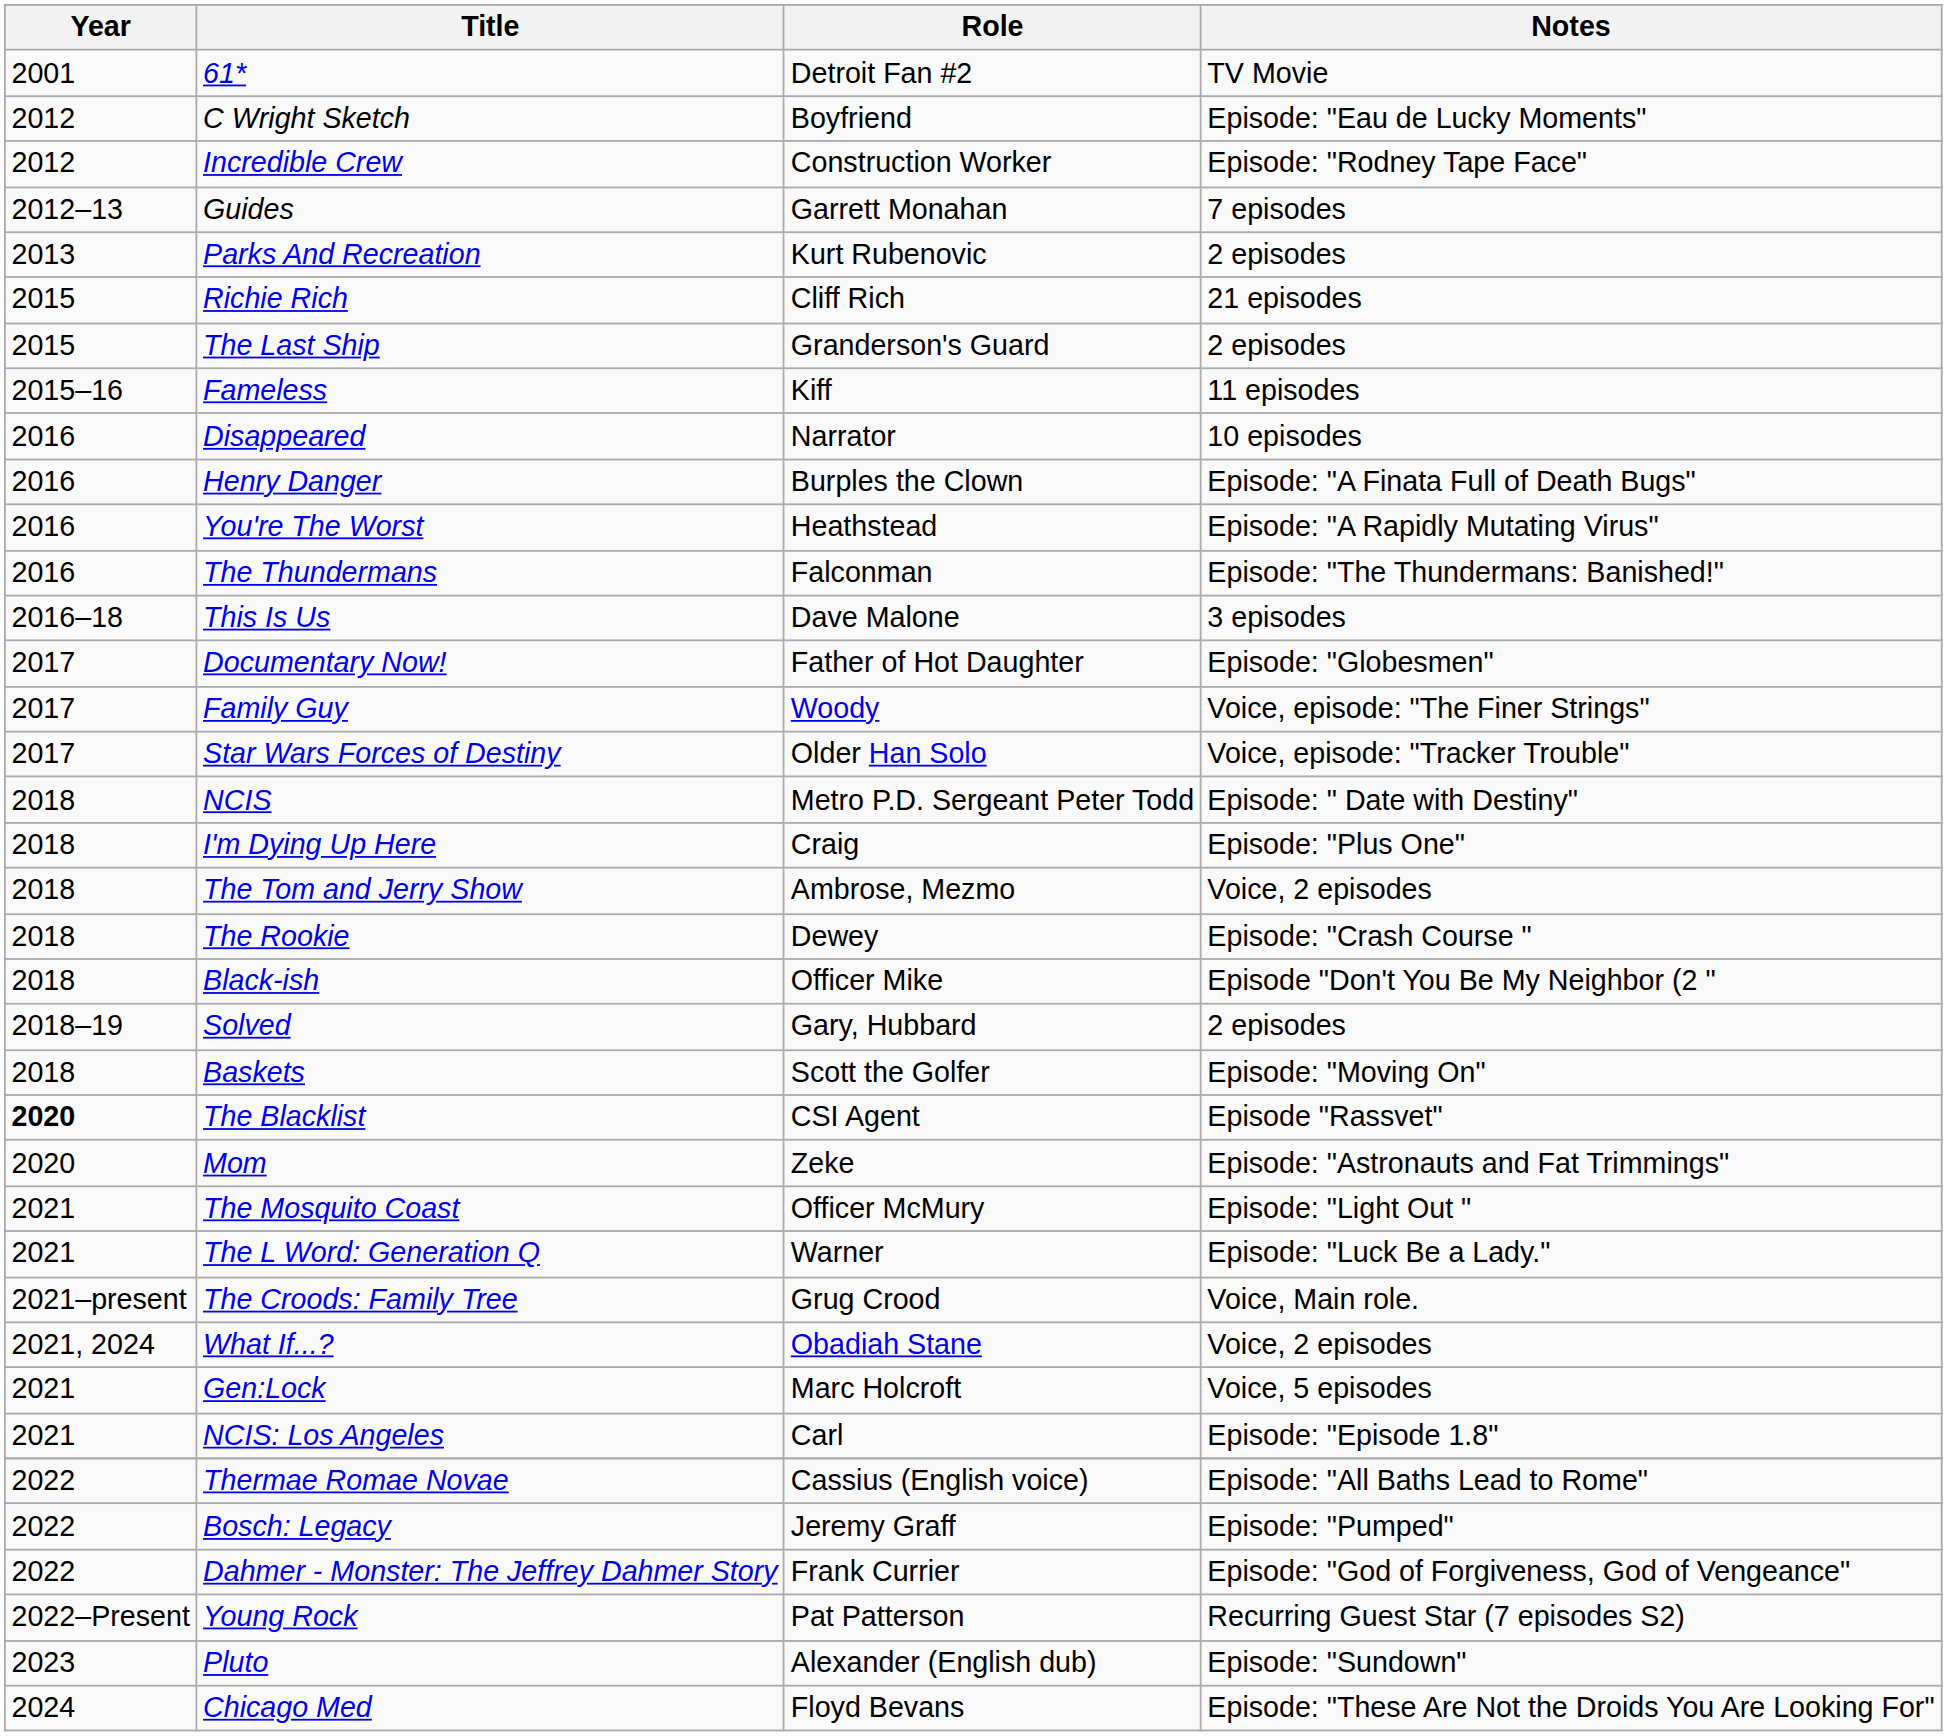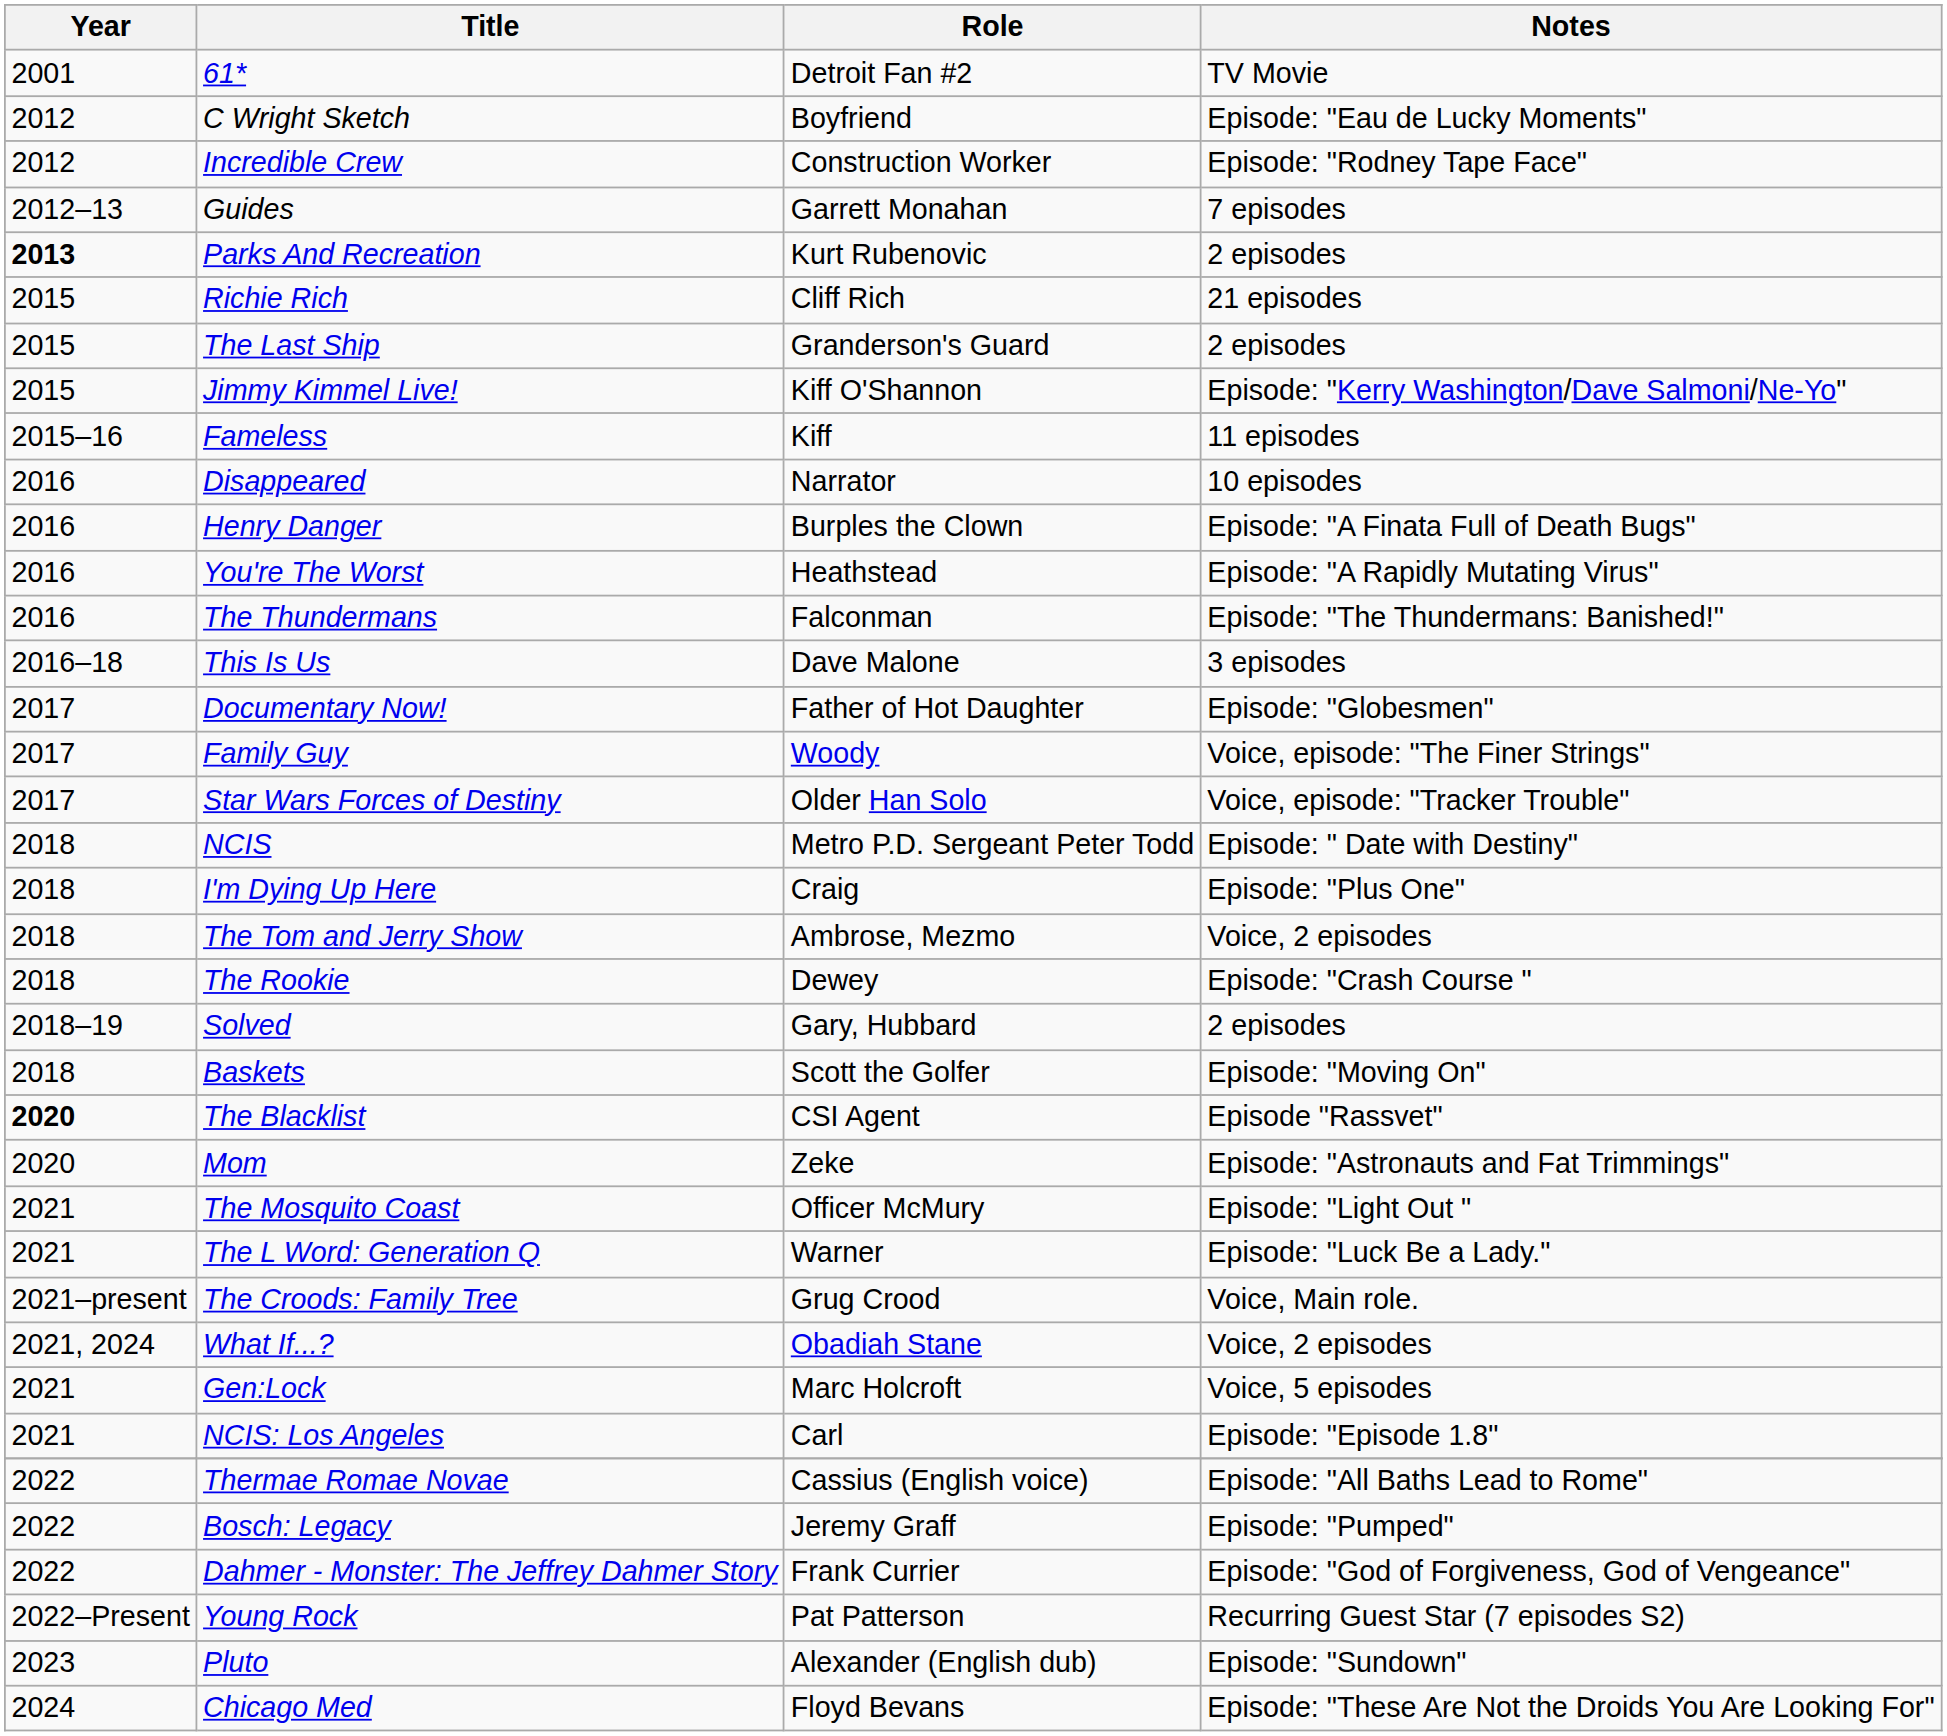Parks And Recreation | Year: normal -> bold
+ row: 2015 | Jimmy Kimmel Live! | Kiff O'Shannon | Episode: "Kerry Washington/Dave Salmoni/Ne-Yo"
- row: 2018 | Black-ish | Officer Mike | Episode "Don't You Be My Neighbor (2 "
